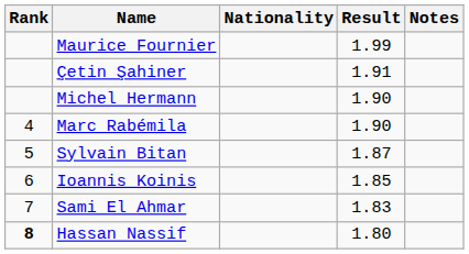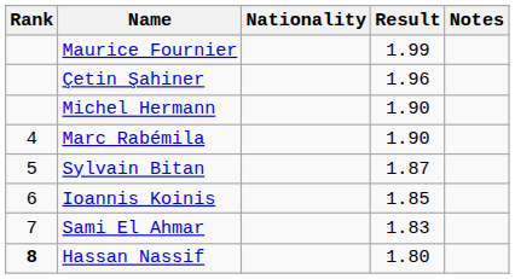Çetin Şahiner | Result: 1.91 -> 1.96
